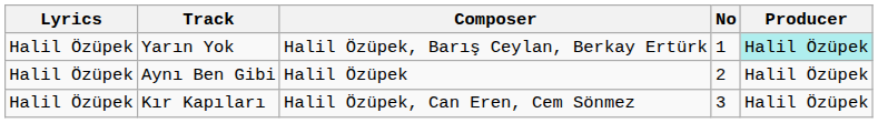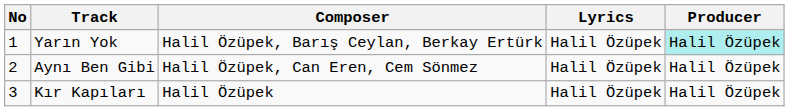columns swapped: No <-> Lyrics
Aynı Ben Gibi | Composer: Halil Özüpek -> Halil Özüpek, Can Eren, Cem Sönmez
Kır Kapıları | Composer: Halil Özüpek, Can Eren, Cem Sönmez -> Halil Özüpek
